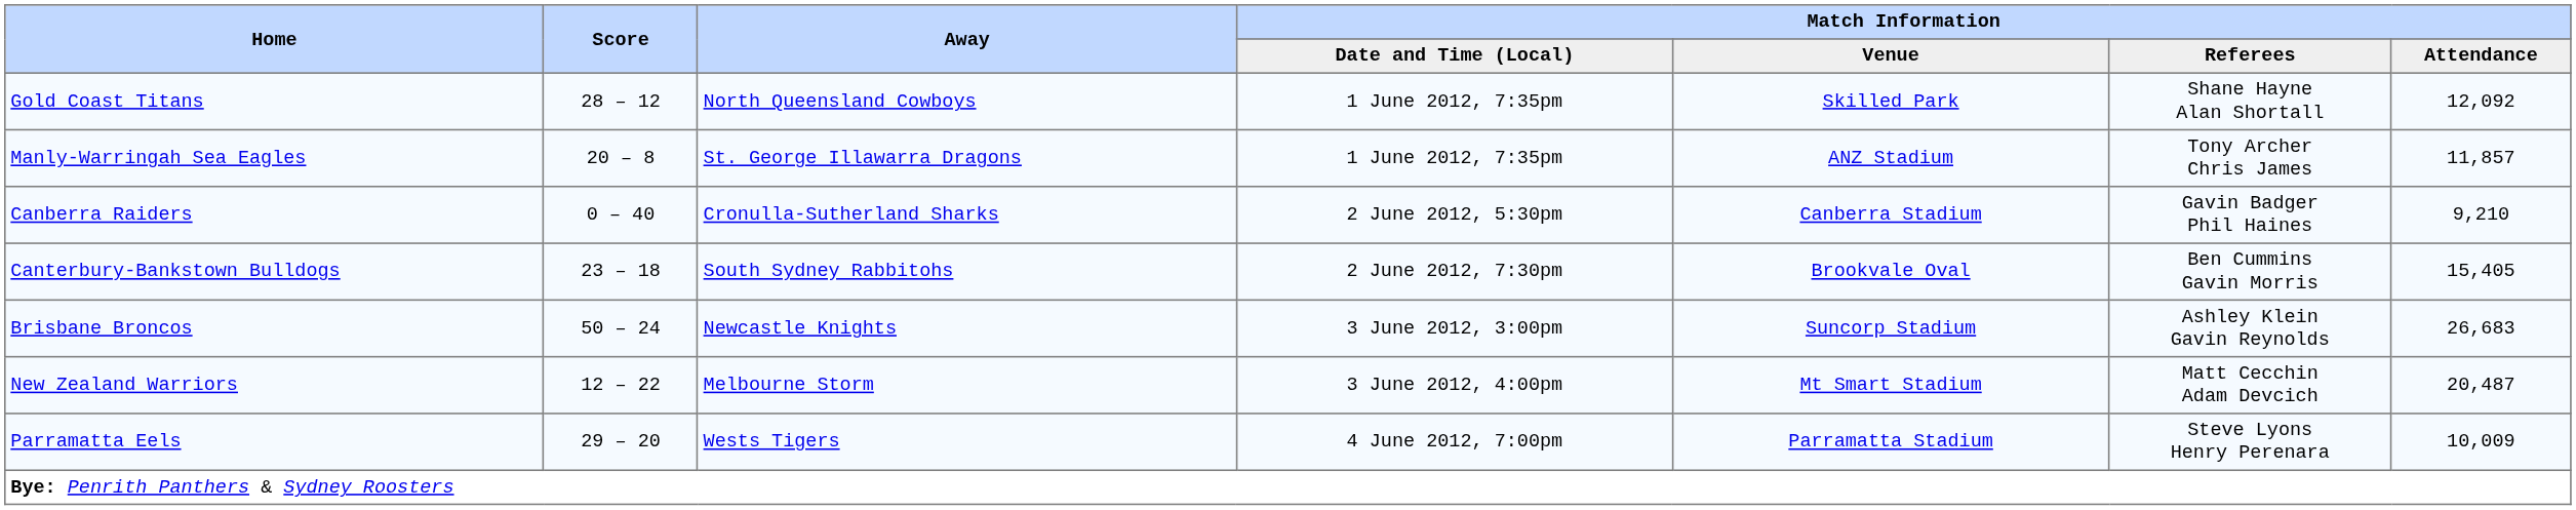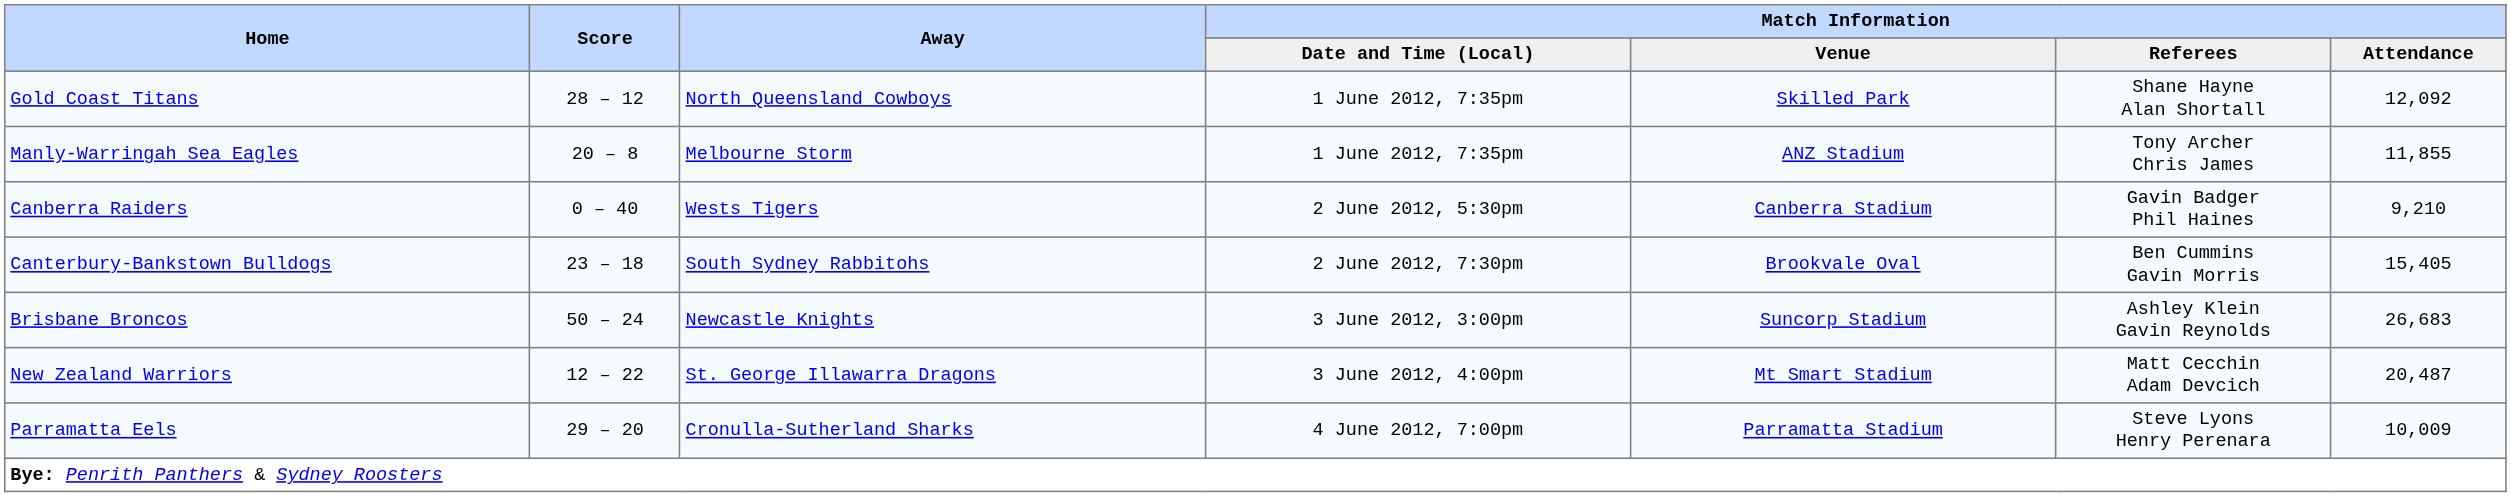Manly-Warringah Sea Eagles | Away: St. George Illawarra Dragons -> Melbourne Storm
Manly-Warringah Sea Eagles | Match Information / Attendance: 11,857 -> 11,855
Canberra Raiders | Away: Cronulla-Sutherland Sharks -> Wests Tigers
New Zealand Warriors | Away: Melbourne Storm -> St. George Illawarra Dragons
Parramatta Eels | Away: Wests Tigers -> Cronulla-Sutherland Sharks
